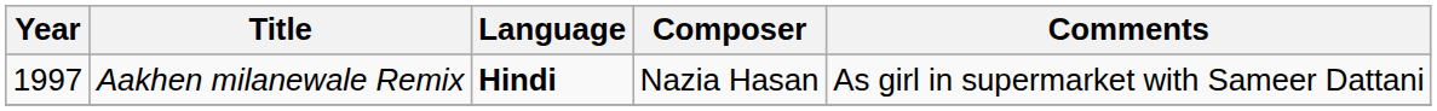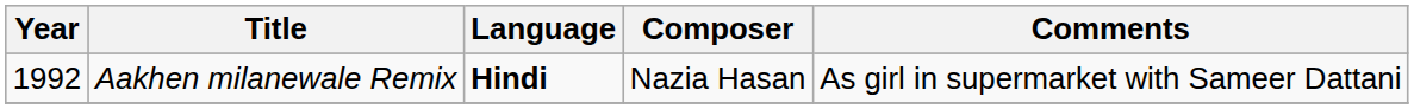Aakhen milanewale Remix | Year: 1997 -> 1992
